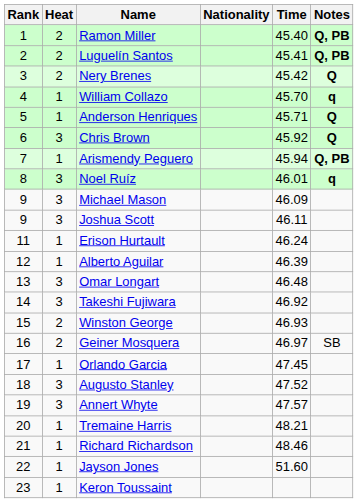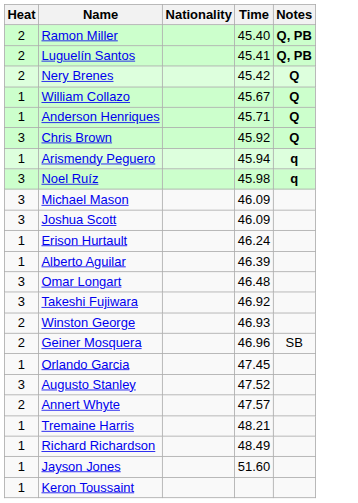- column: Rank | 1 | 2 | 3 | 4 | 5 | 6 | 7 | 8 | 9 | 9 | 11 | 12 | 13 | 14 | 15 | 16 | 17 | 18 | 19 | 20 | 21 | 22 | 23
William Collazo | Time: 45.70 -> 45.67
William Collazo | Notes: q -> Q
Arismendy Peguero | Notes: Q, PB -> q
Noel Ruíz | Time: 46.01 -> 45.98
Joshua Scott | Time: 46.11 -> 46.09
Geiner Mosquera | Time: 46.97 -> 46.96
Annert Whyte | Heat: 3 -> 2
Richard Richardson | Time: 48.46 -> 48.49
